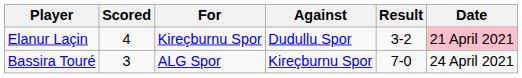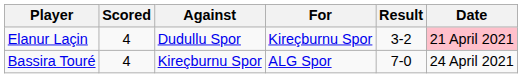columns swapped: For <-> Against
Bassira Touré | Scored: 3 -> 4
